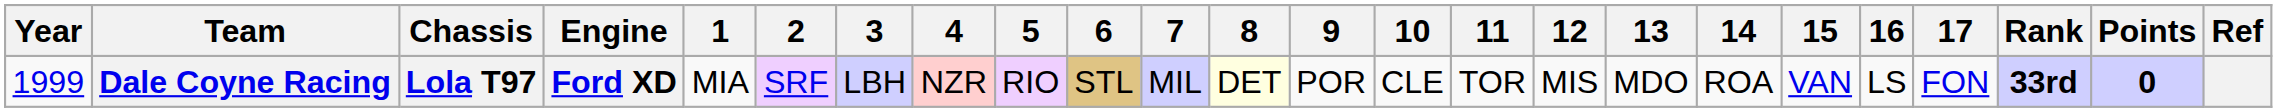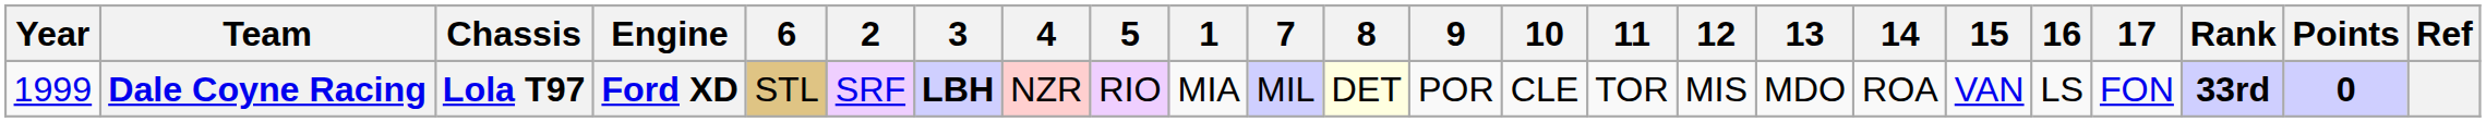columns swapped: 1 <-> 6
Dale Coyne Racing | 3: normal -> bold
